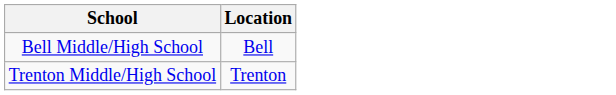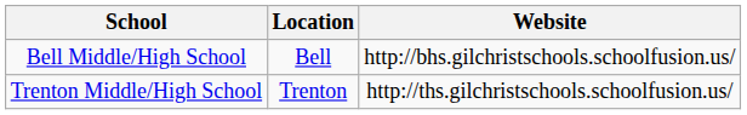+ column: Website | http://bhs.gilchristschools.schoolfusion.us/ | http://ths.gilchristschools.schoolfusion.us/
